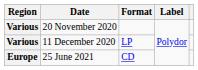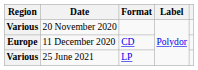11 December 2020 | Region: Various -> Europe
11 December 2020 | Format: LP -> CD
25 June 2021 | Region: Europe -> Various
25 June 2021 | Format: CD -> LP
